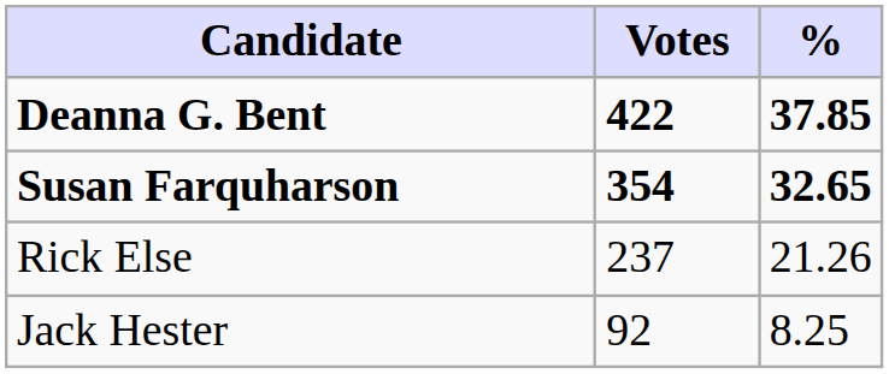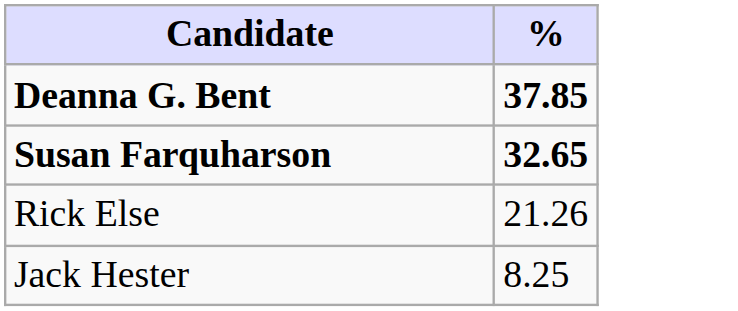- column: Votes | 422 | 354 | 237 | 92
